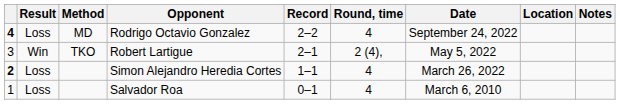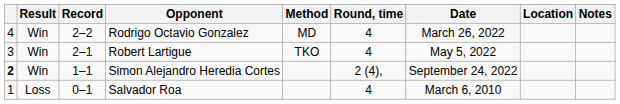columns swapped: Record <-> Method
Rodrigo Octavio Gonzalez | column 1: bold -> normal
Rodrigo Octavio Gonzalez | Result: Loss -> Win
Rodrigo Octavio Gonzalez | Date: September 24, 2022 -> March 26, 2022
Robert Lartigue | Round, time: 2 (4), -> 4
Simon Alejandro Heredia Cortes | Result: Loss -> Win
Simon Alejandro Heredia Cortes | Round, time: 4 -> 2 (4),
Simon Alejandro Heredia Cortes | Date: March 26, 2022 -> September 24, 2022
